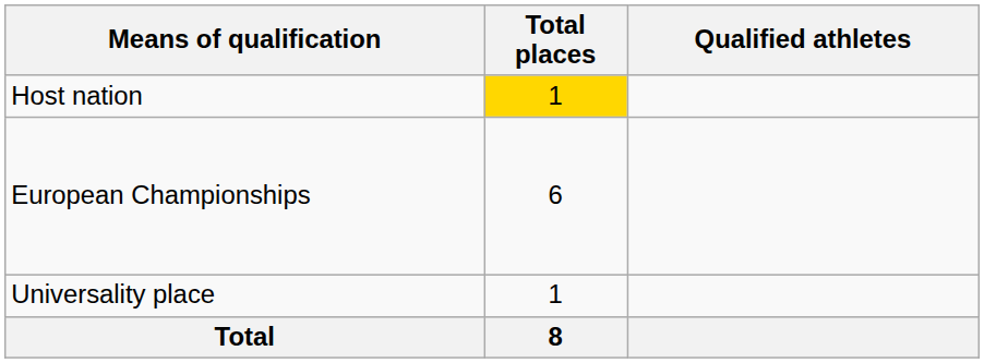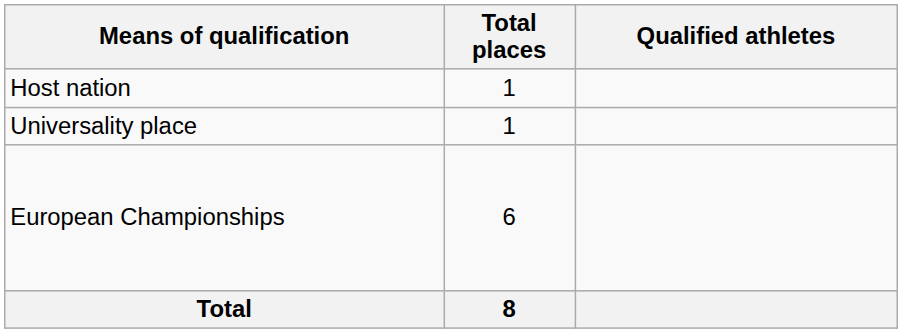Host nation | Total places: gold background -> no background
rows swapped: European Championships <-> Universality place
